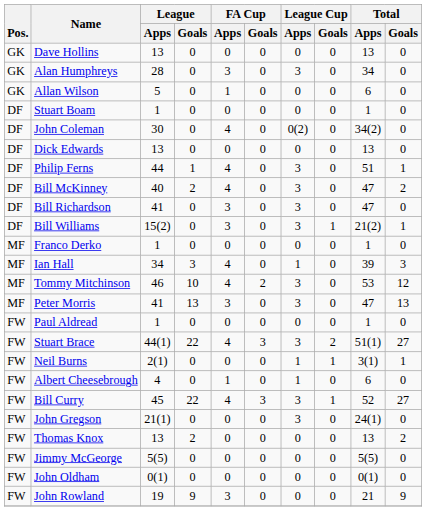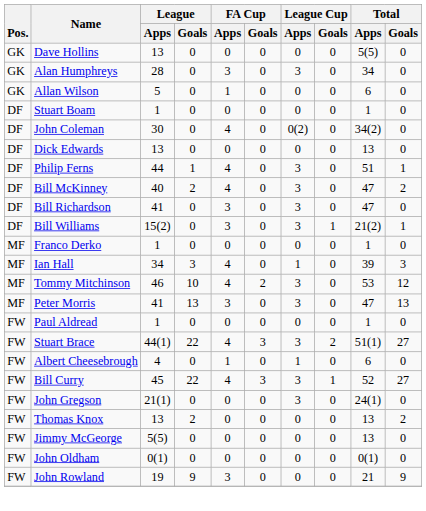Dave Hollins | Total / Apps: 13 -> 5(5)
- row: FW | Neil Burns | 2(1) | 0 | 0 | 0 | 1 | 1 | 3(1) | 1
Jimmy McGeorge | Total / Apps: 5(5) -> 13
